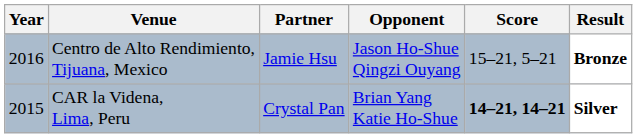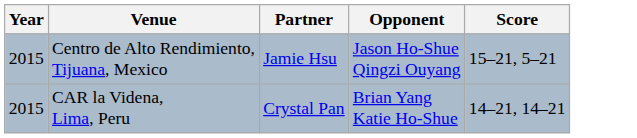- column: Result | Bronze | Silver
Centro de Alto Rendimiento, Tijuana, Mexico | Year: 2016 -> 2015
CAR la Videna, Lima, Peru | Score: bold -> normal
